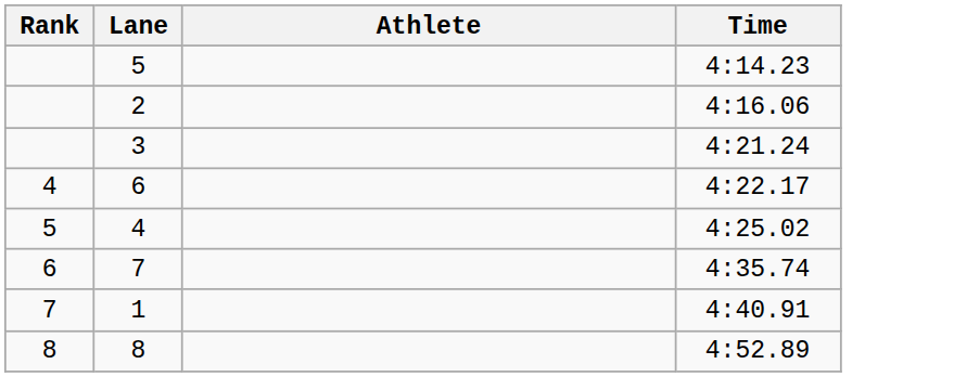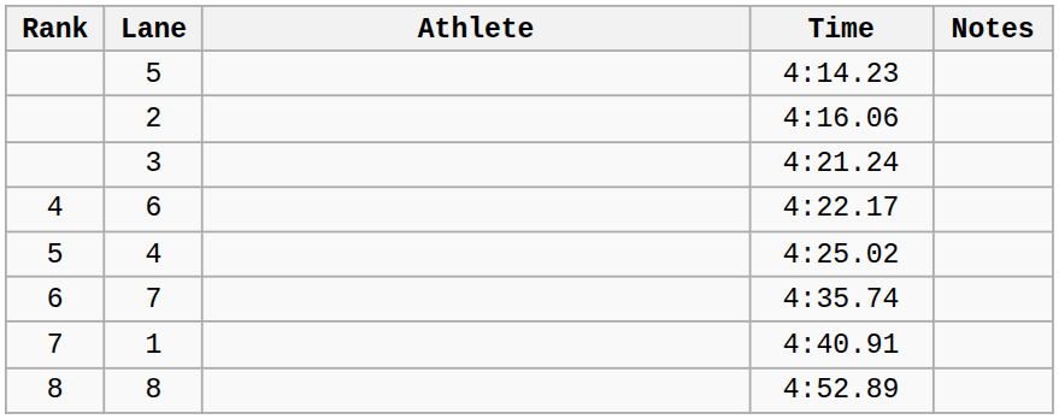+ column: Notes
